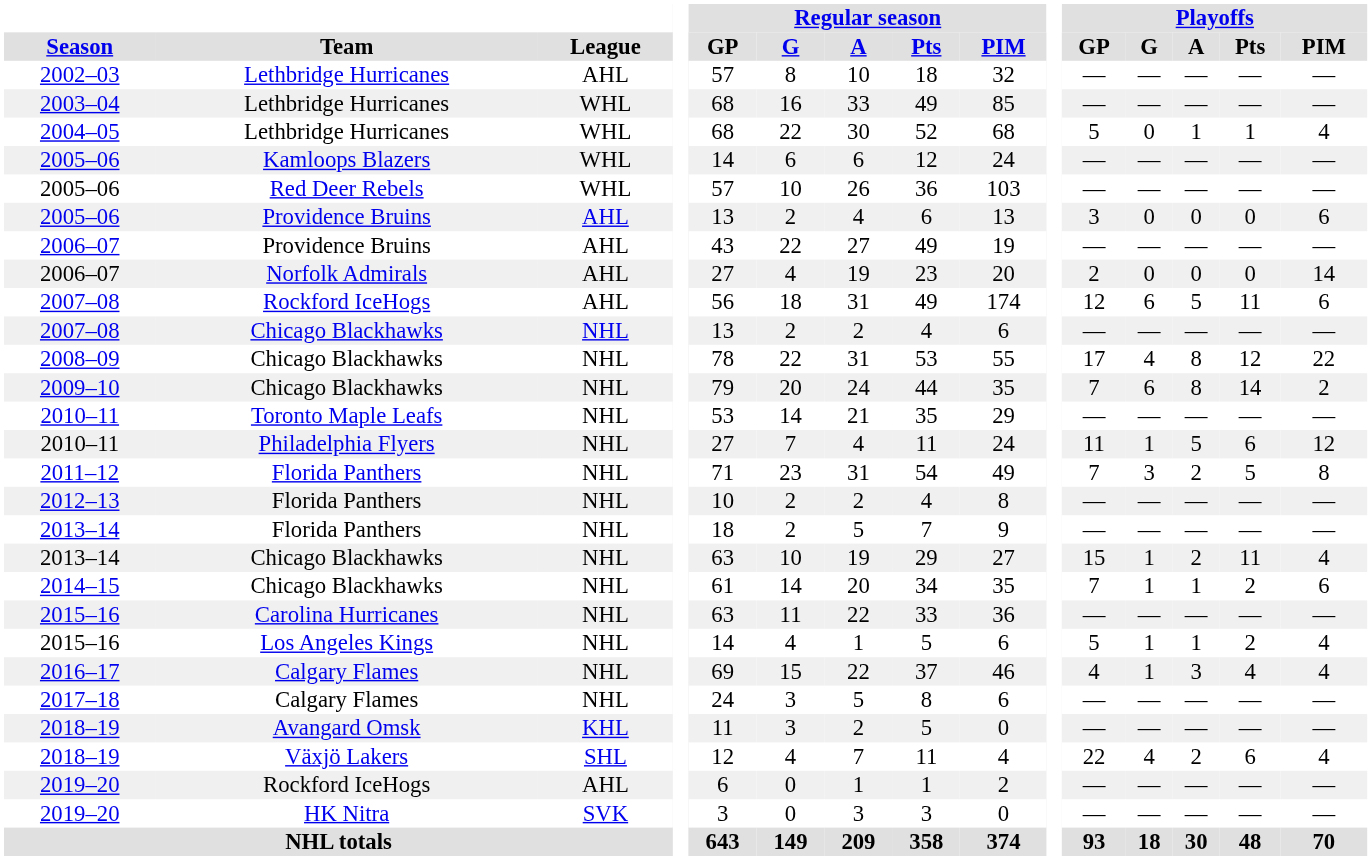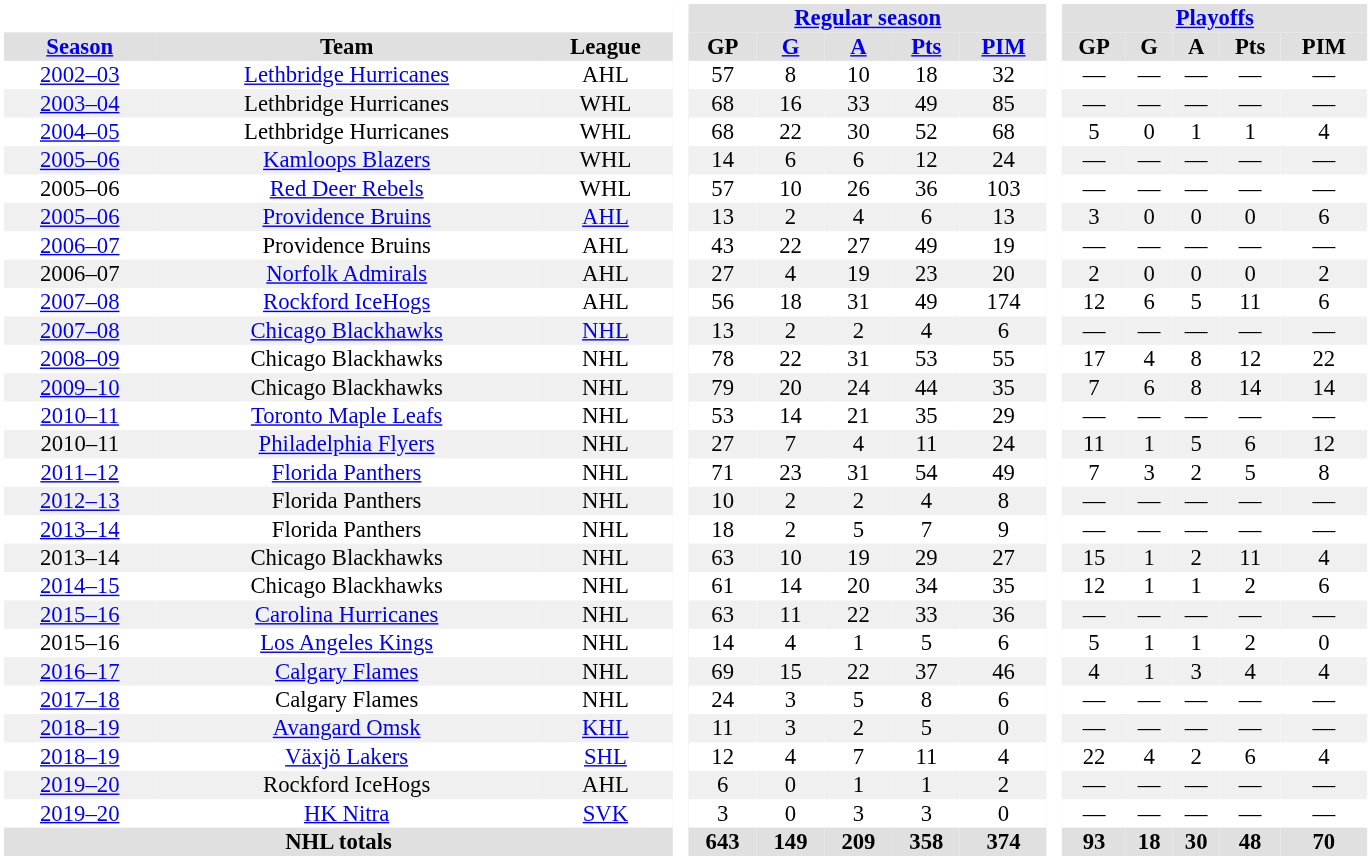2006–07 / Norfolk Admirals | Playoffs / PIM: 14 -> 2
2009–10 | Playoffs / PIM: 2 -> 14
2014–15 | Playoffs / GP: 7 -> 12
2015–16 / Los Angeles Kings | Playoffs / PIM: 4 -> 0
